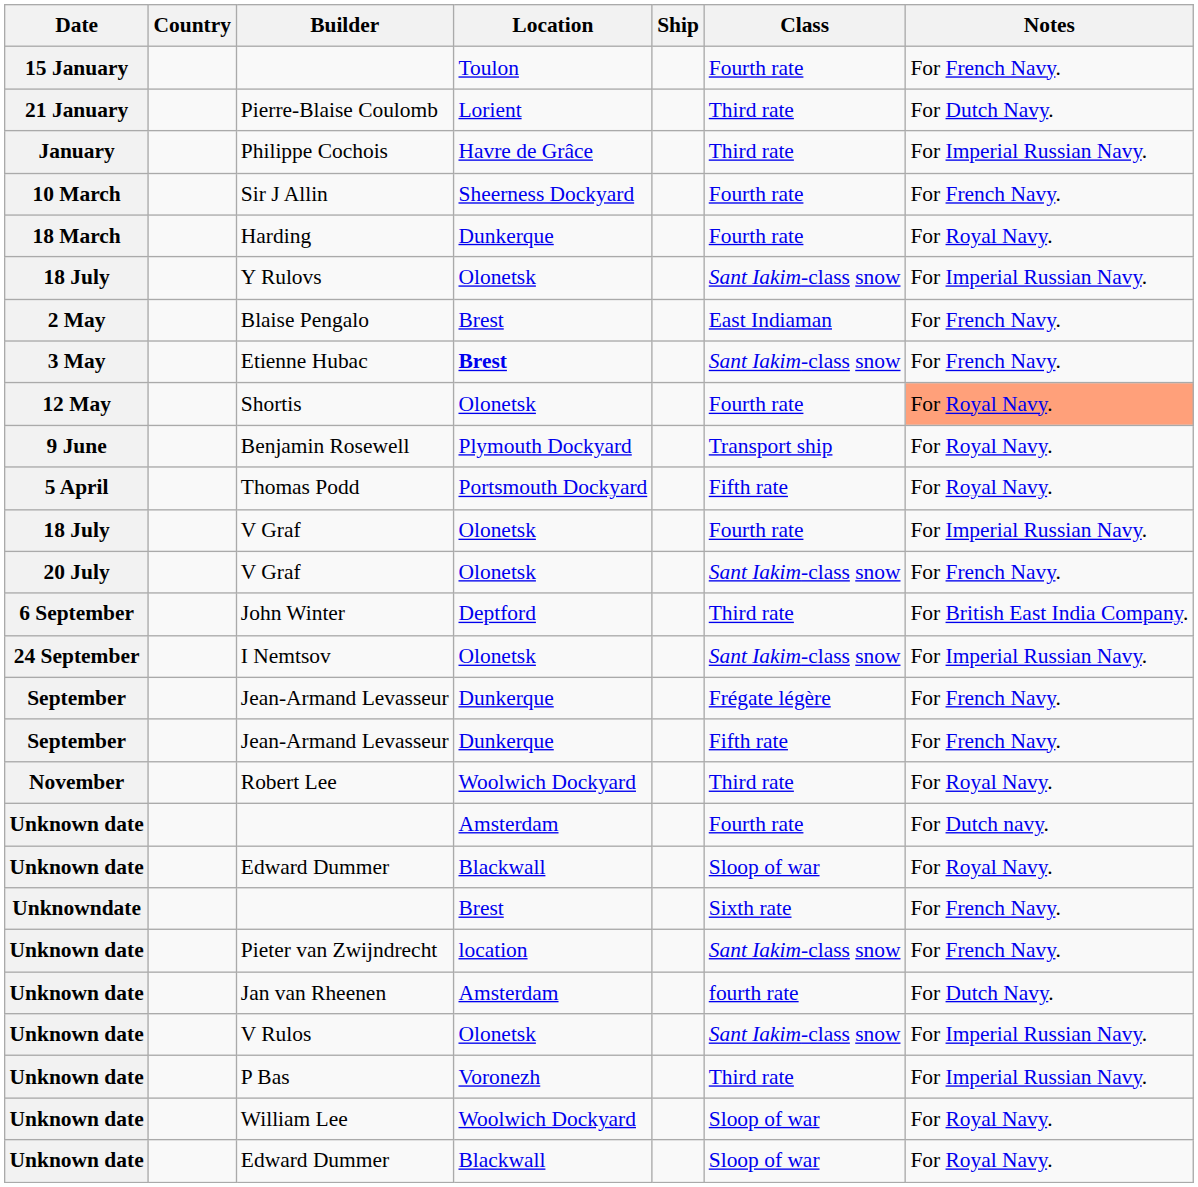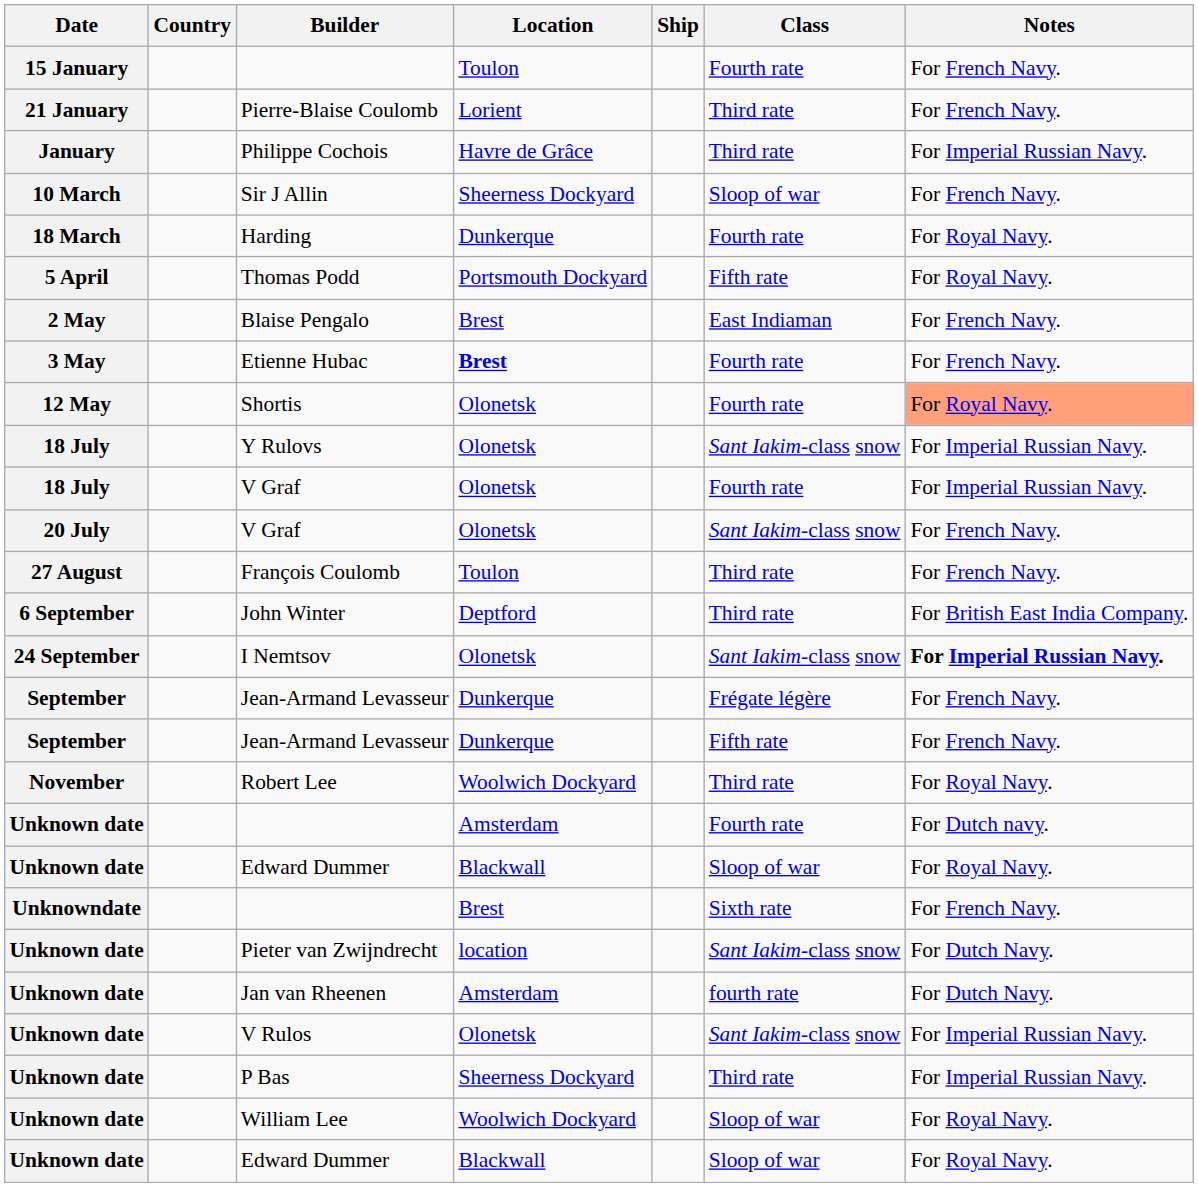Pierre-Blaise Coulomb | Notes: For Dutch Navy. -> For French Navy.
Sir J Allin | Class: Fourth rate -> Sloop of war
rows swapped: Thomas Podd <-> Y Rulovs
Etienne Hubac | Class: Sant Iakim-class snow -> Fourth rate
- row: 9 June | Benjamin Rosewell | Plymouth Dockyard | Transport ship | For Royal Navy.
+ row: 27 August | François Coulomb | Toulon | Third rate | For French Navy.
I Nemtsov | Notes: normal -> bold
Pieter van Zwijndrecht | Notes: For French Navy. -> For Dutch Navy.
P Bas | Location: Voronezh -> Sheerness Dockyard
